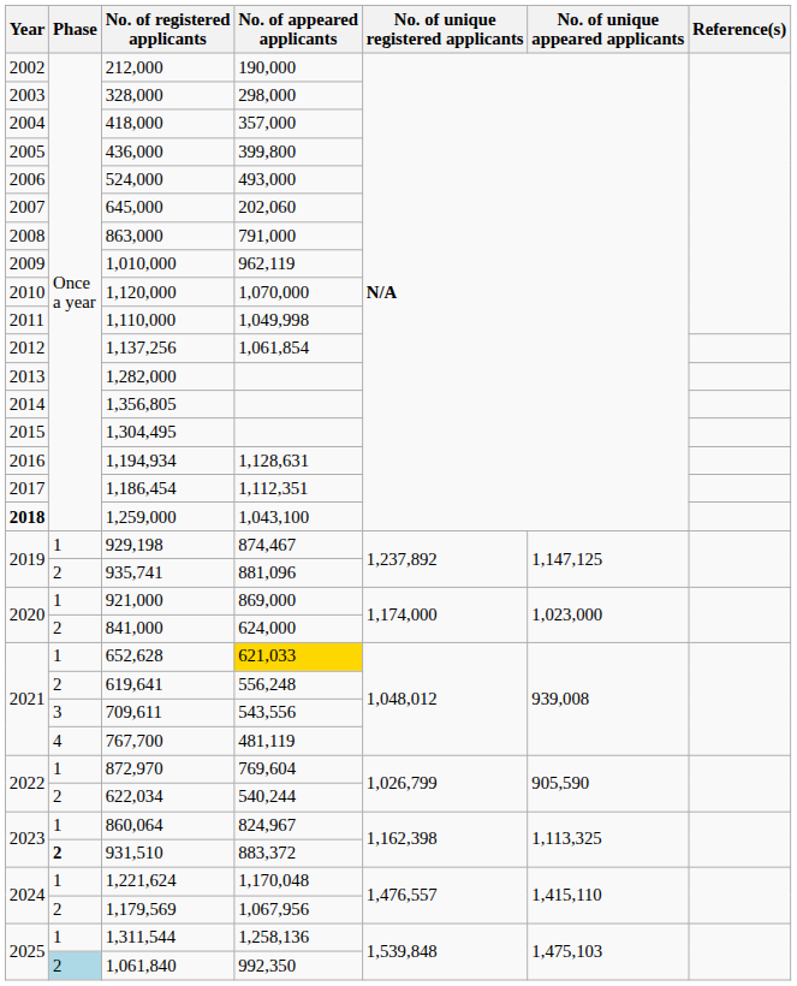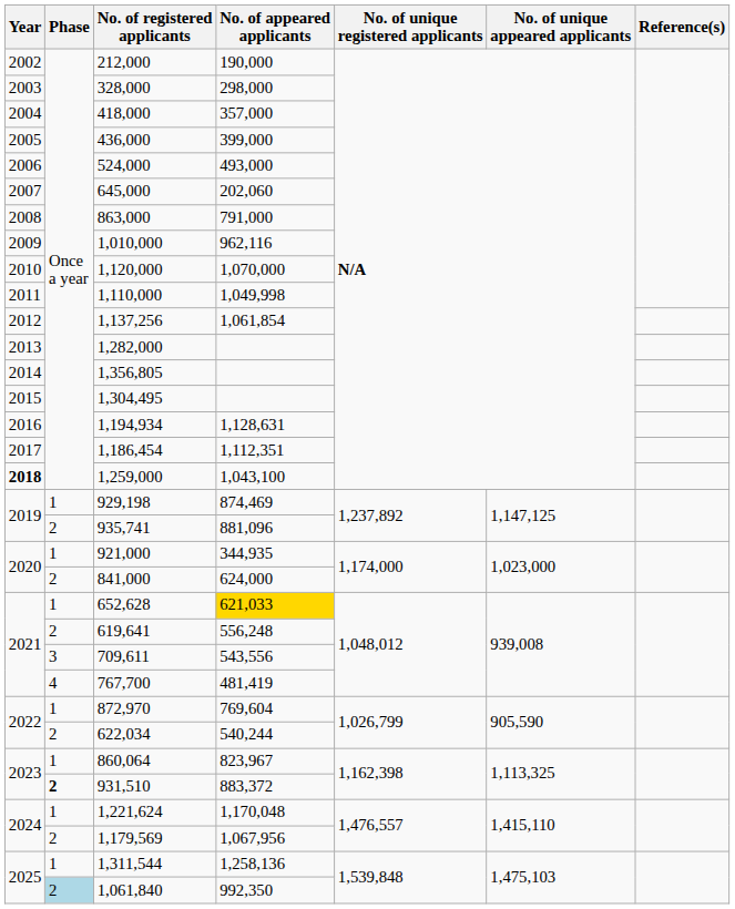436,000 | No. of appeared applicants: 399,800 -> 399,000
1,010,000 | No. of appeared applicants: 962,119 -> 962,116
929,198 | No. of appeared applicants: 874,467 -> 874,469
921,000 | No. of appeared applicants: 869,000 -> 344,935
767,700 | No. of appeared applicants: 481,119 -> 481,419
860,064 | No. of appeared applicants: 824,967 -> 823,967
